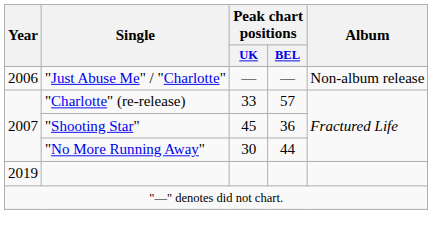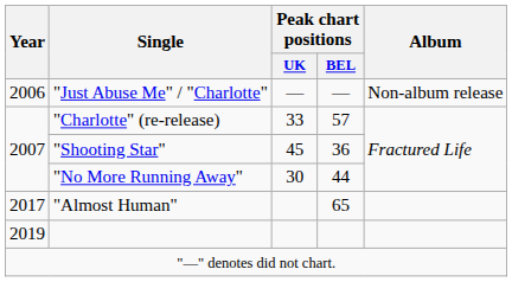+ row: 2017 | "Almost Human" | 65
